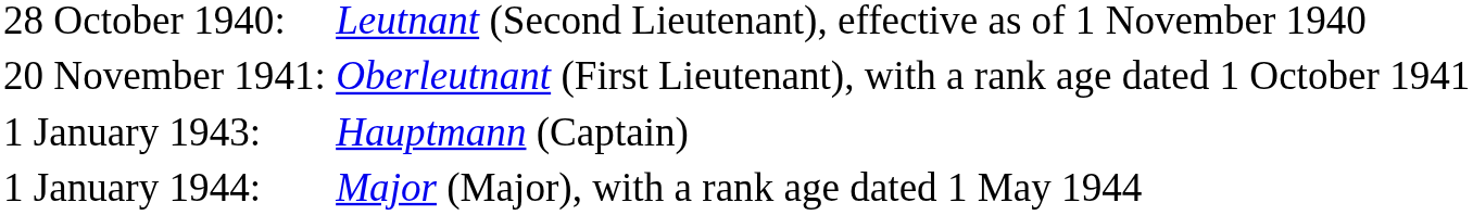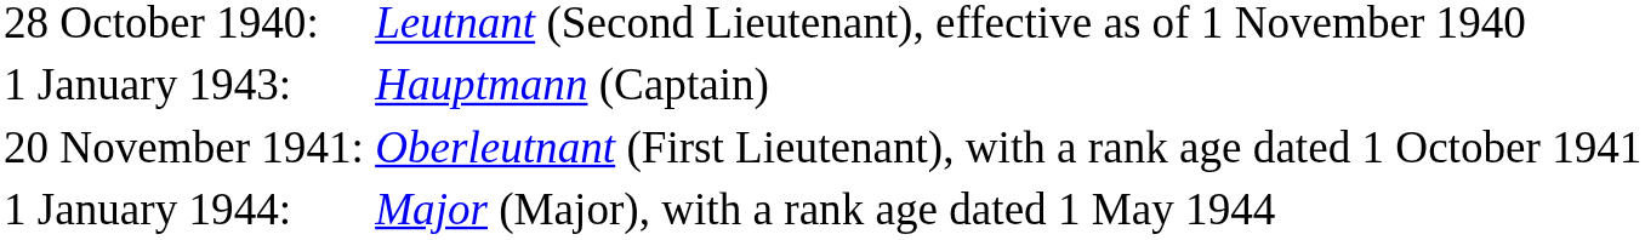rows swapped: 20 November 1941: <-> 1 January 1943:
